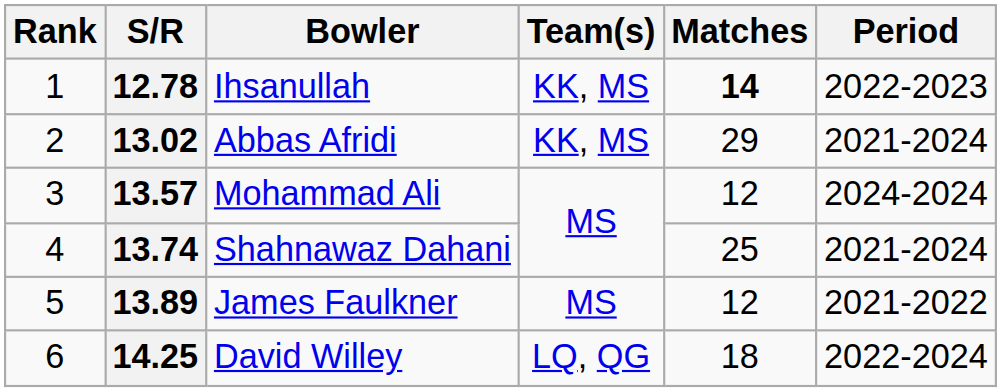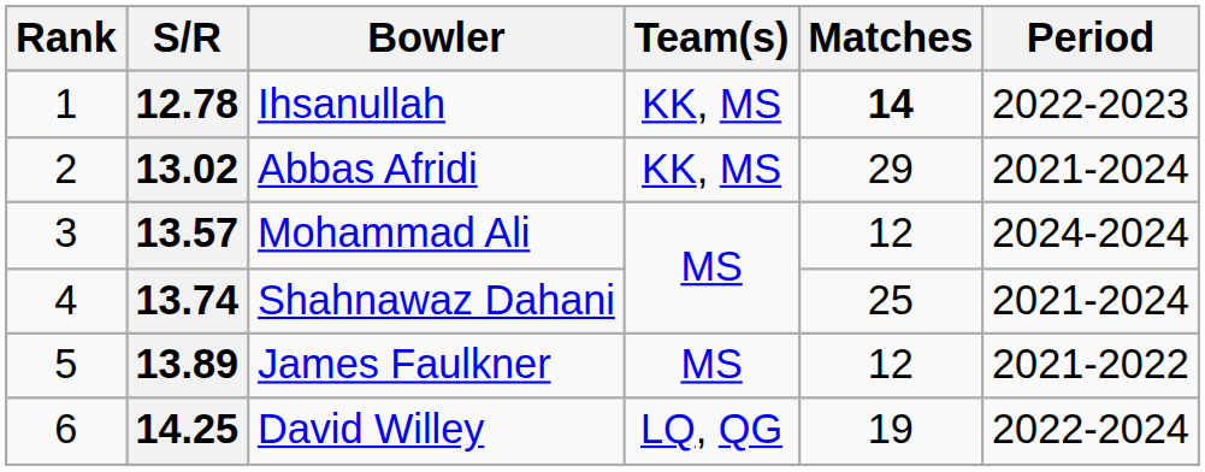14.25 | Matches: 18 -> 19
